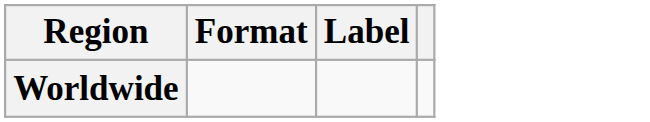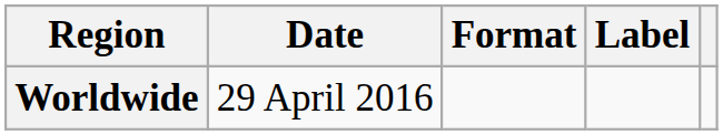+ column: Date | 29 April 2016
